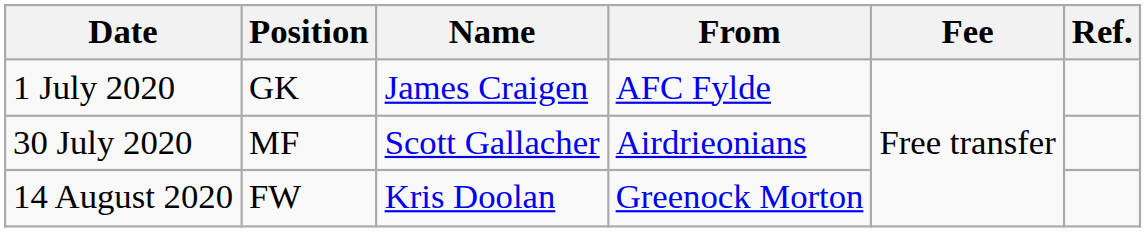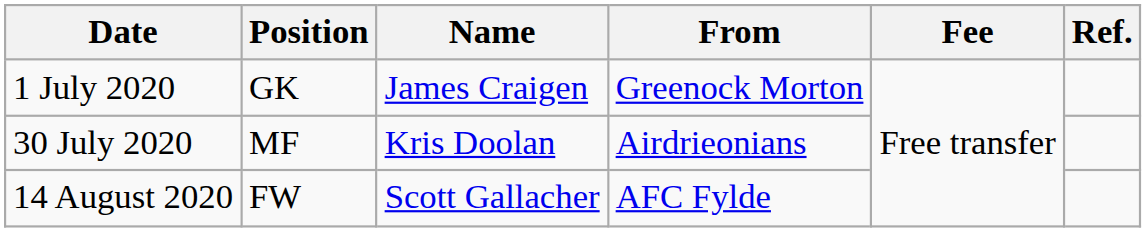1 July 2020 | From: AFC Fylde -> Greenock Morton
30 July 2020 | Name: Scott Gallacher -> Kris Doolan
14 August 2020 | Name: Kris Doolan -> Scott Gallacher
14 August 2020 | From: Greenock Morton -> AFC Fylde
